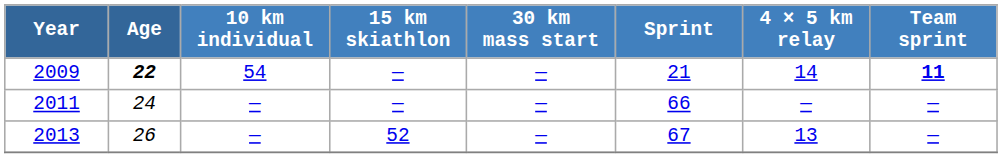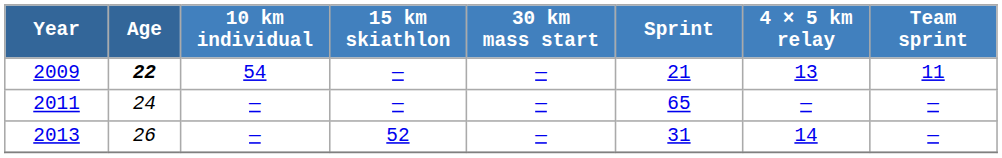2009 | 4 × 5 km relay: 14 -> 13
2009 | Team sprint: bold -> normal
2011 | Sprint: 66 -> 65
2013 | Sprint: 67 -> 31
2013 | 4 × 5 km relay: 13 -> 14
